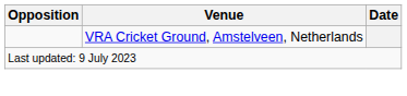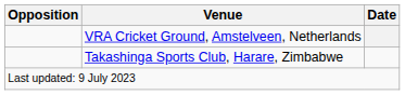+ row: Takashinga Sports Club, Harare, Zimbabwe
